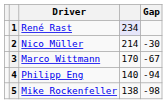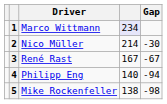1 | Driver: René Rast -> Marco Wittmann
3 | Driver: Marco Wittmann -> René Rast
3 | column 4: 170 -> 167
